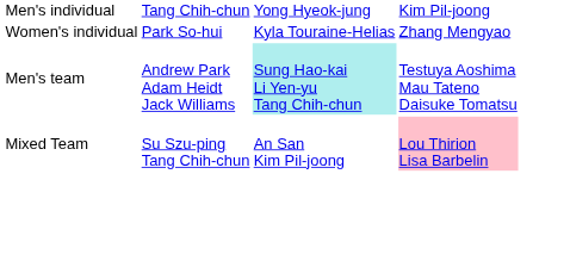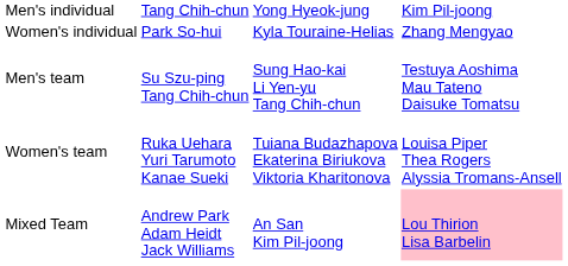Men's team | column 2: Andrew Park Adam Heidt Jack Williams -> Su Szu-ping Tang Chih-chun
Men's team | column 3: paleturquoise background -> no background
+ row: Women's team | Ruka Uehara Yuri Tarumoto Kanae Sueki | Tuiana Budazhapova Ekaterina Biriukova Viktoria Kharitonova | Louisa Piper Thea Rogers Alyssia Tromans-Ansell
Mixed Team | column 2: Su Szu-ping Tang Chih-chun -> Andrew Park Adam Heidt Jack Williams
